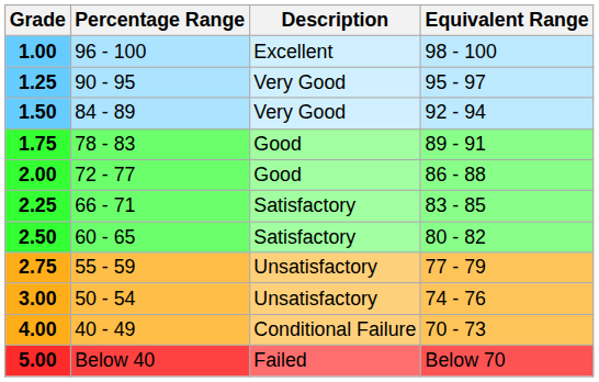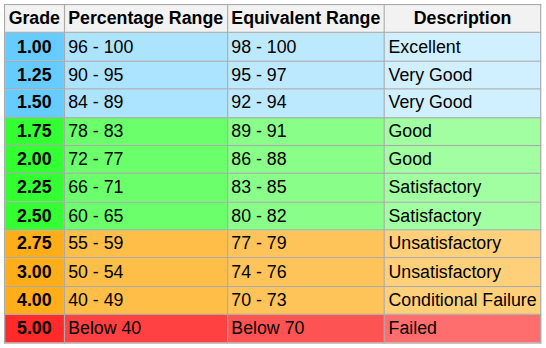columns swapped: Equivalent Range <-> Description
